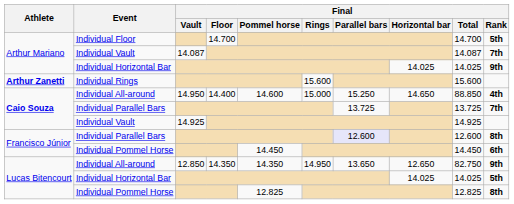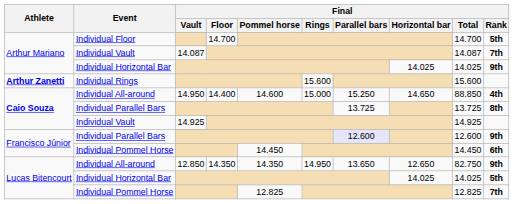Caio Souza / Individual Parallel Bars | Final / Rank: 7th -> 8th
Francisco Júnior / Individual Parallel Bars | Final / Rank: 8th -> 9th
Lucas Bitencourt / Individual Pommel Horse | Final / Rank: 8th -> 7th
